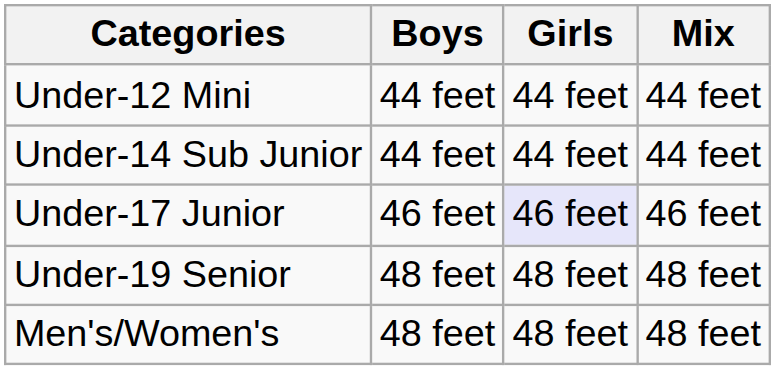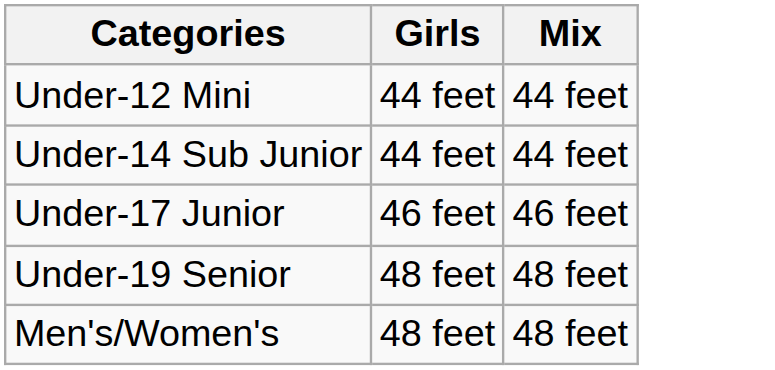- column: Boys | 44 feet | 44 feet | 46 feet | 48 feet | 48 feet
Under-17 Junior | Girls: lavender background -> no background
